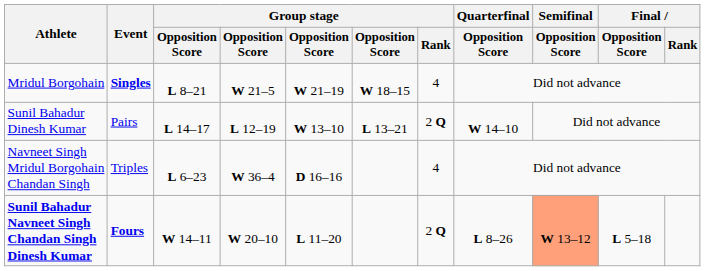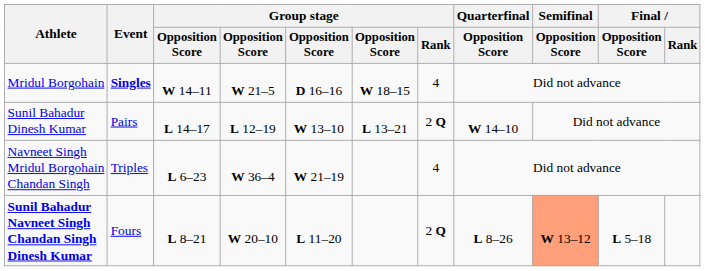Mridul Borgohain | column 3: L 8–21 -> W 14–11
Mridul Borgohain | column 5: W 21–19 -> D 16–16
Navneet Singh Mridul Borgohain Chandan Singh | column 5: D 16–16 -> W 21–19
Sunil Bahadur Navneet Singh Chandan Singh Dinesh Kumar | Event: bold -> normal
Sunil Bahadur Navneet Singh Chandan Singh Dinesh Kumar | column 3: W 14–11 -> L 8–21
